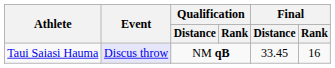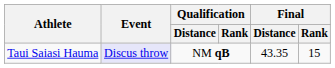Taui Saiasi Hauma | Final / Distance: 33.45 -> 43.35
Taui Saiasi Hauma | Final / Rank: 16 -> 15
